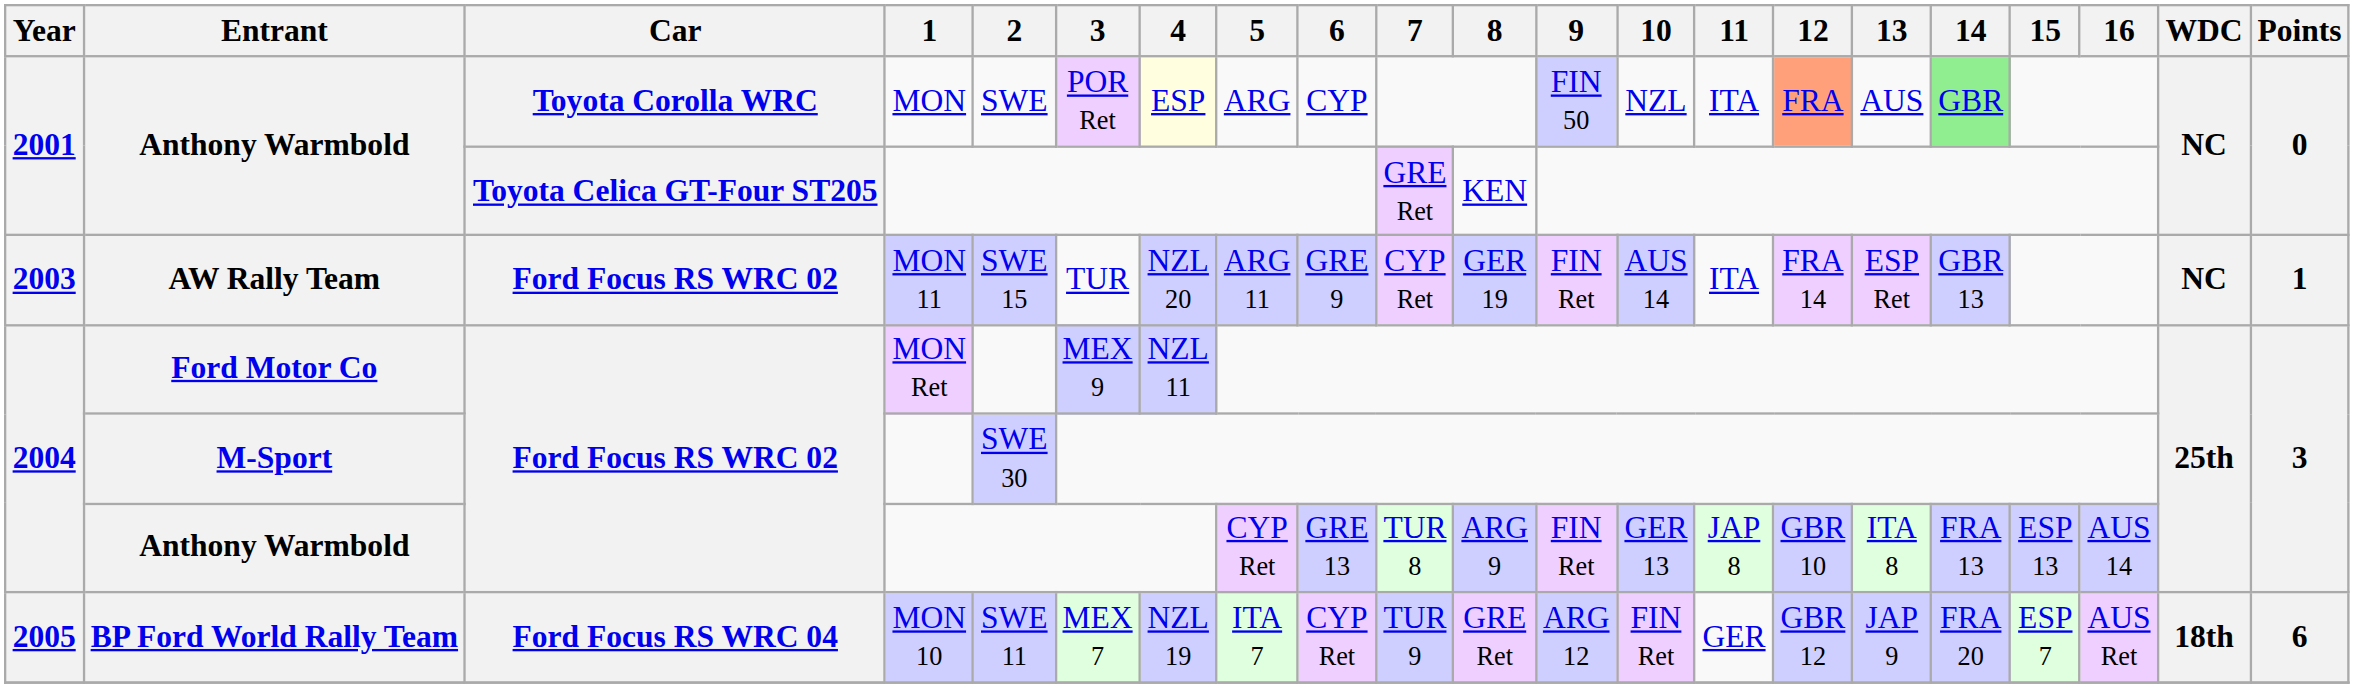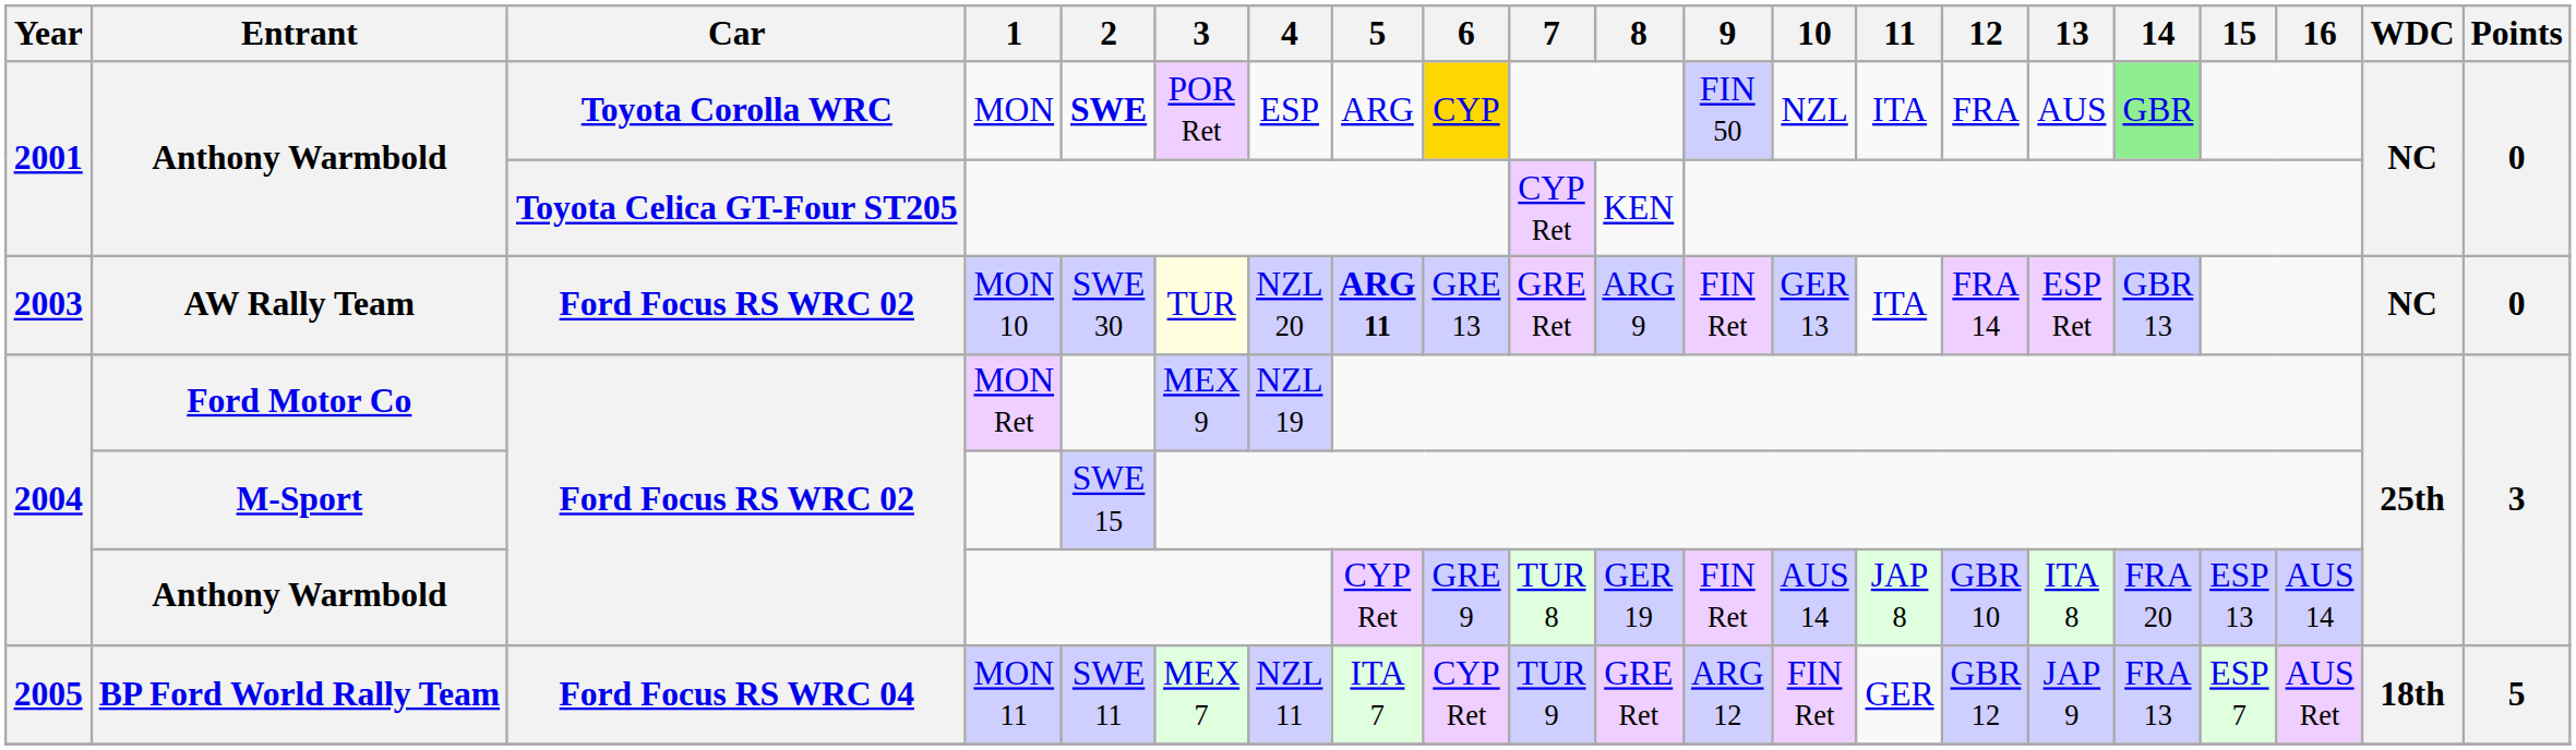Anthony Warmbold / Toyota Corolla WRC | 2: normal -> bold
Anthony Warmbold / Toyota Corolla WRC | 4: lightyellow background -> no background
Anthony Warmbold / Toyota Corolla WRC | 6: no background -> gold background
Anthony Warmbold / Toyota Corolla WRC | 12: lightsalmon background -> no background
Anthony Warmbold / Toyota Celica GT-Four ST205 | 7: GRE Ret -> CYP Ret
AW Rally Team | 1: MON 11 -> MON 10
AW Rally Team | 2: SWE 15 -> SWE 30
AW Rally Team | 3: no background -> lightyellow background
AW Rally Team | 5: normal -> bold
AW Rally Team | 6: GRE 9 -> GRE 13
AW Rally Team | 7: CYP Ret -> GRE Ret
AW Rally Team | 8: GER 19 -> ARG 9
AW Rally Team | 10: AUS 14 -> GER 13
AW Rally Team | Points: 1 -> 0
Ford Motor Co | 4: NZL 11 -> NZL 19
M-Sport | 2: SWE 30 -> SWE 15
Anthony Warmbold / Ford Focus RS WRC 02 | 6: GRE 13 -> GRE 9
Anthony Warmbold / Ford Focus RS WRC 02 | 8: ARG 9 -> GER 19
Anthony Warmbold / Ford Focus RS WRC 02 | 10: GER 13 -> AUS 14
Anthony Warmbold / Ford Focus RS WRC 02 | 14: FRA 13 -> FRA 20
BP Ford World Rally Team | 1: MON 10 -> MON 11
BP Ford World Rally Team | 4: NZL 19 -> NZL 11
BP Ford World Rally Team | 14: FRA 20 -> FRA 13
BP Ford World Rally Team | Points: 6 -> 5
